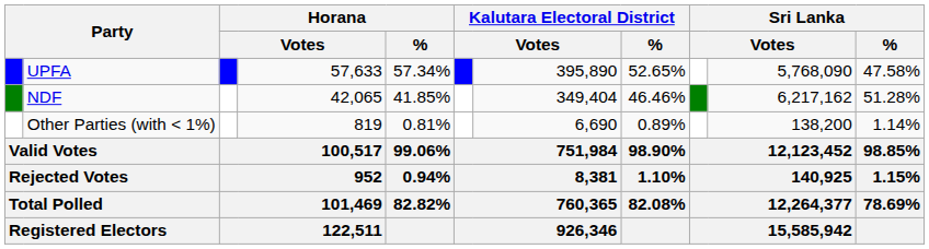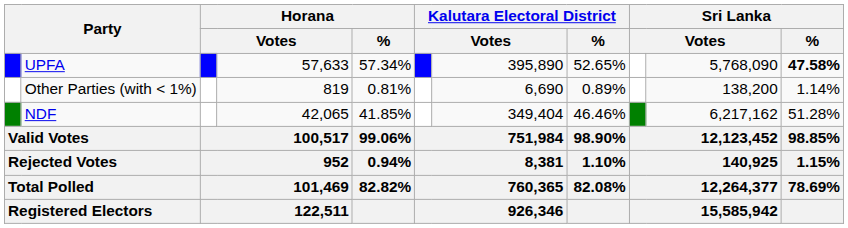UPFA | Sri Lanka / %: normal -> bold
rows swapped: NDF <-> Other Parties (with < 1%)
